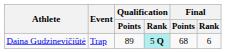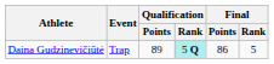Daina Gudzinevičiūtė | Final / Points: 68 -> 86
Daina Gudzinevičiūtė | Final / Rank: 6 -> 5
